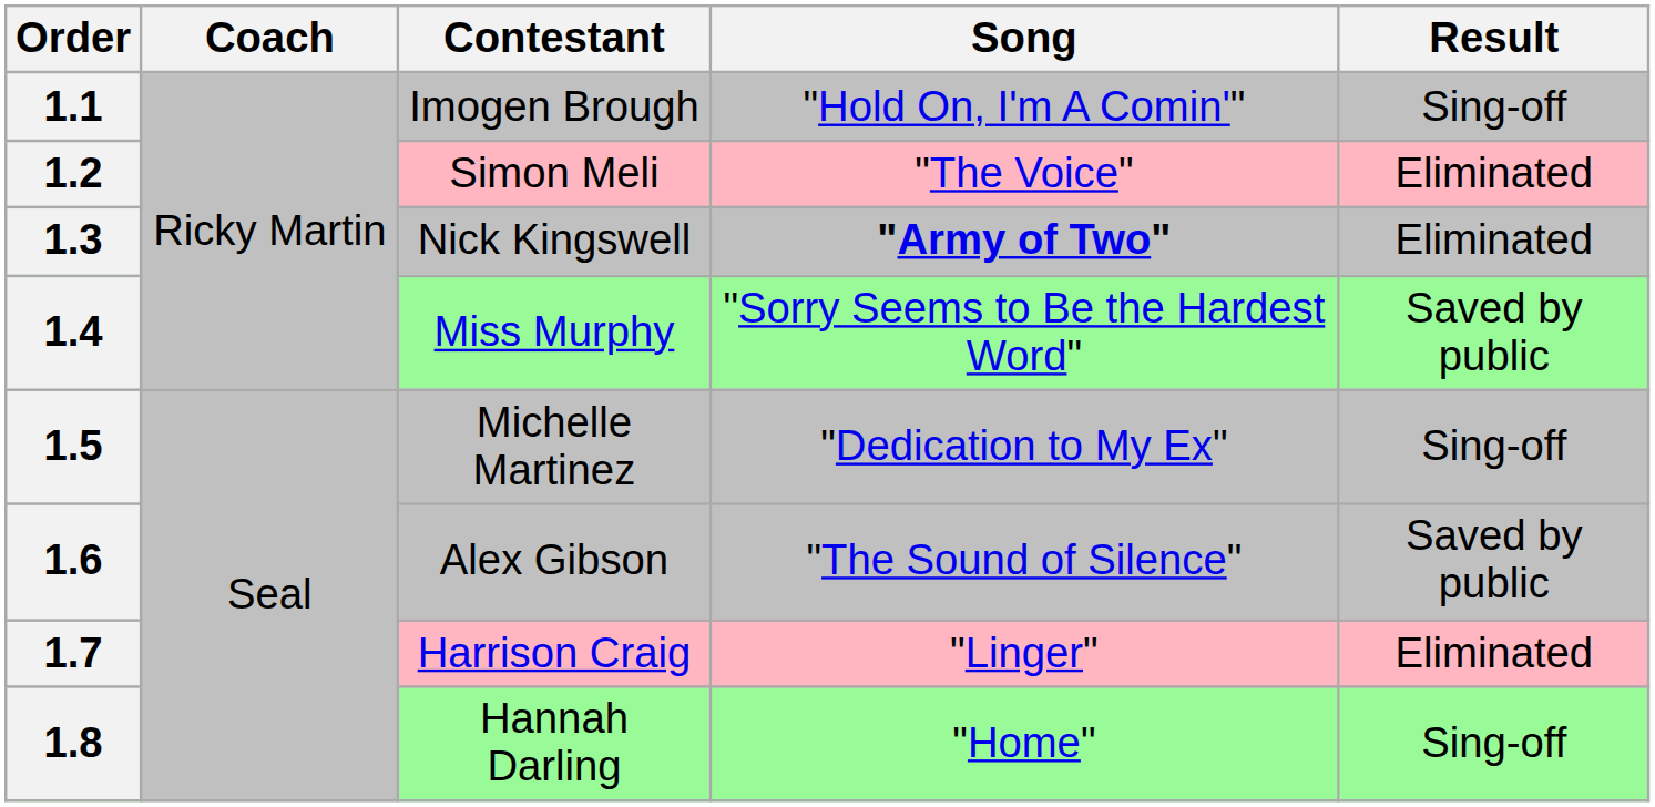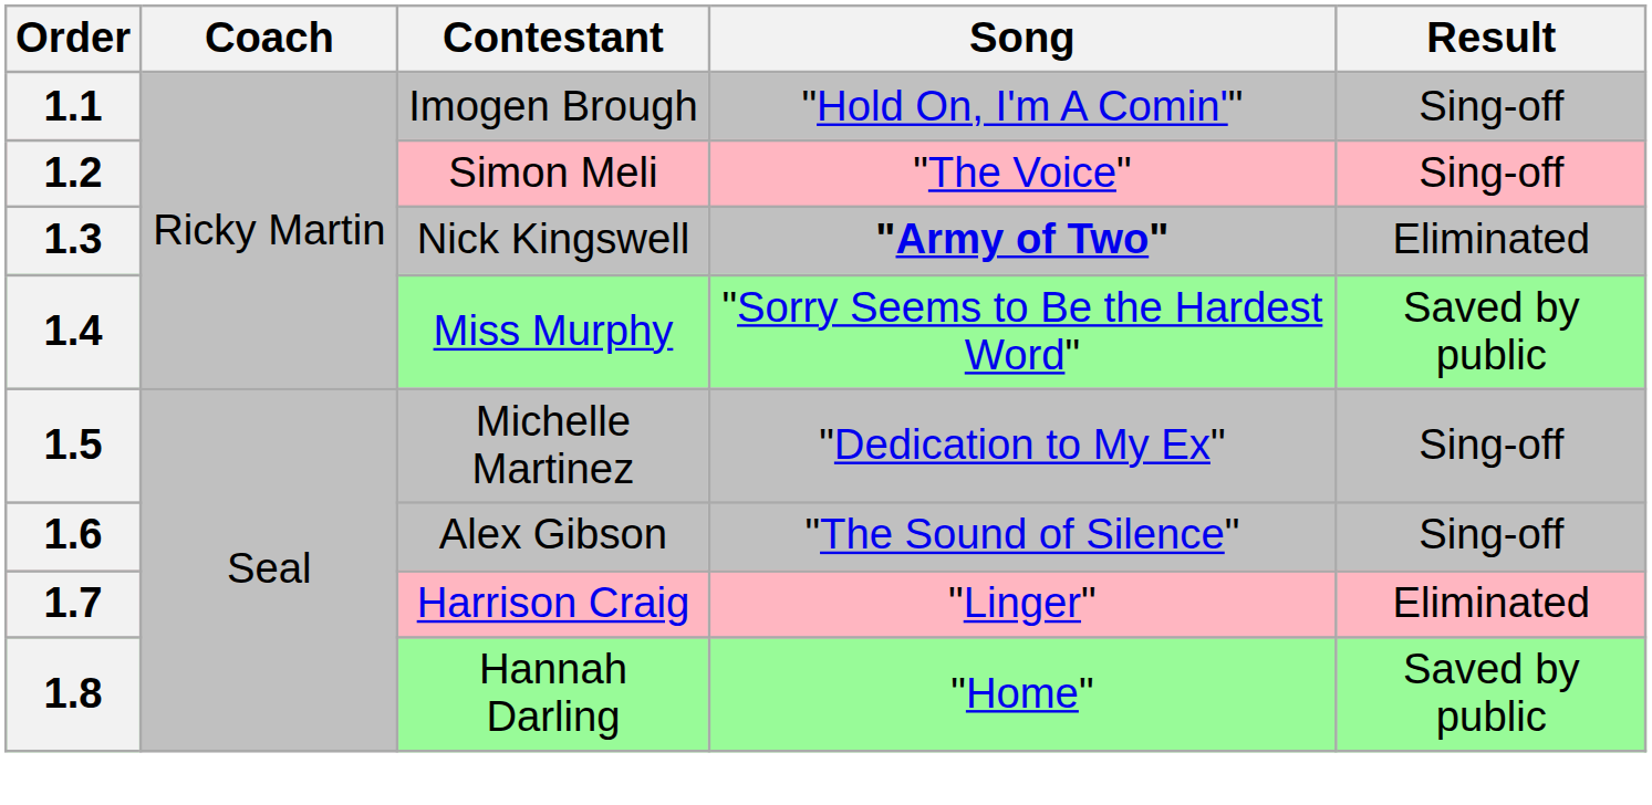1.2 | Result: Eliminated -> Sing-off
1.6 | Result: Saved by public -> Sing-off
1.8 | Result: Sing-off -> Saved by public
